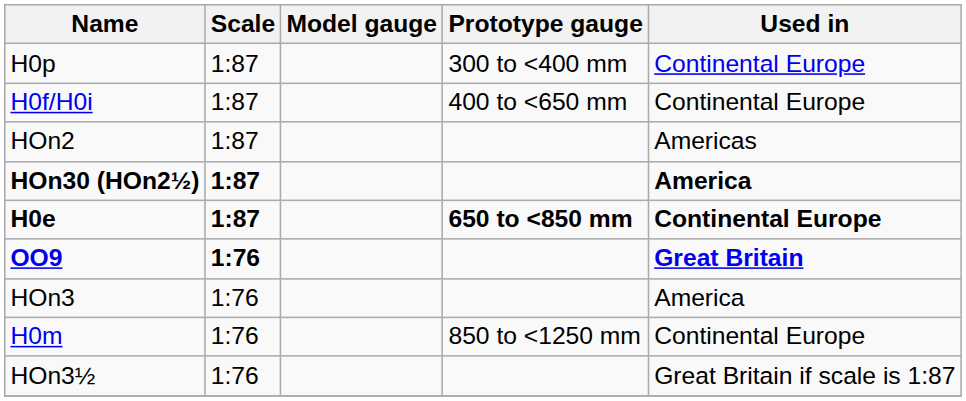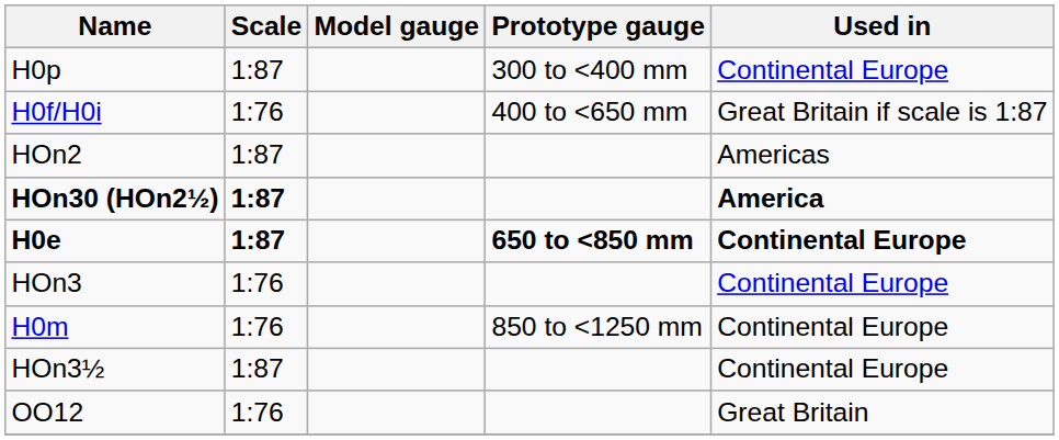H0f/H0i | Scale: 1:87 -> 1:76
H0f/H0i | Used in: Continental Europe -> Great Britain if scale is 1:87
- row: OO9 | 1:76 | Great Britain
HOn3 | Used in: America -> Continental Europe
HOn3½ | Scale: 1:76 -> 1:87
HOn3½ | Used in: Great Britain if scale is 1:87 -> Continental Europe
+ row: OO12 | 1:76 | Great Britain
